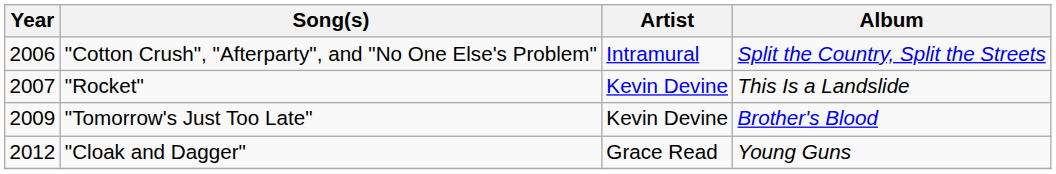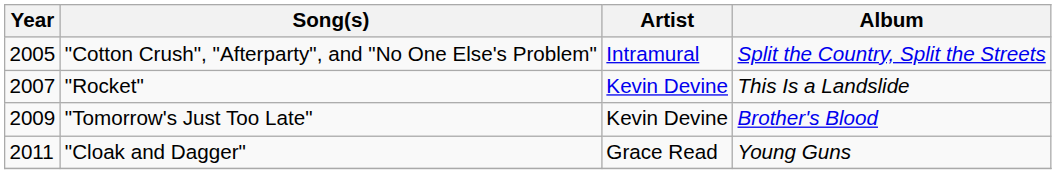"Cotton Crush", "Afterparty", and "No One Else's Problem" | Year: 2006 -> 2005
"Cloak and Dagger" | Year: 2012 -> 2011
